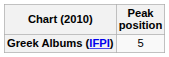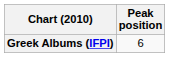Greek Albums (IFPI) | Peak position: 5 -> 6
